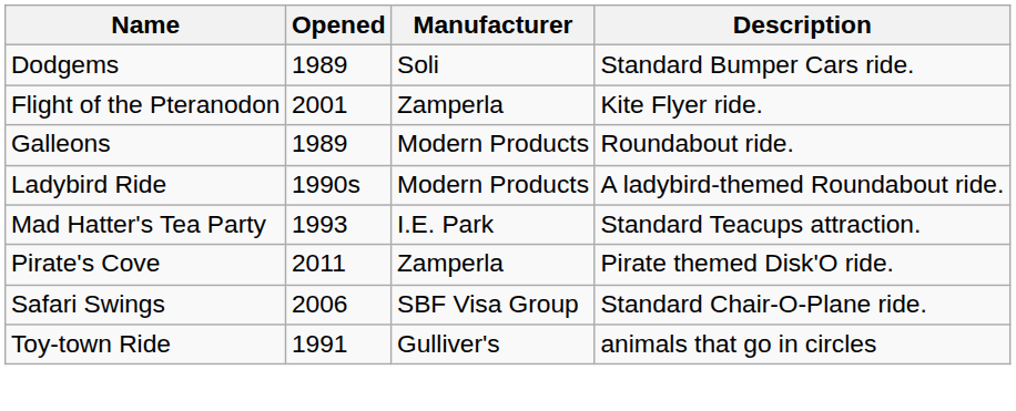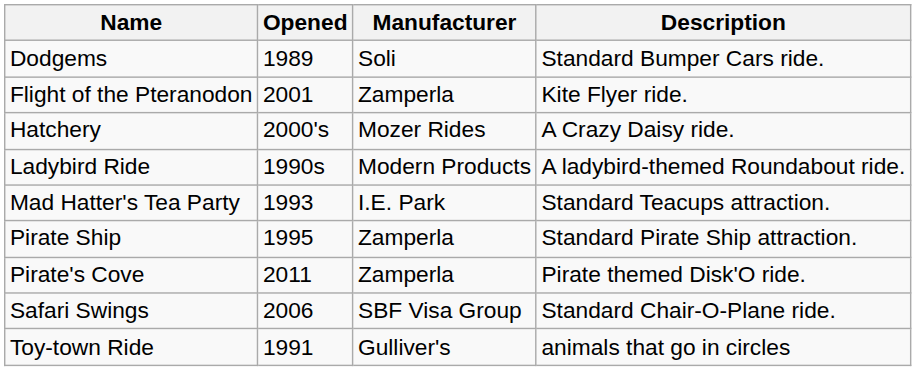- row: Galleons | 1989 | Modern Products | Roundabout ride.
+ row: Hatchery | 2000's | Mozer Rides | A Crazy Daisy ride.
+ row: Pirate Ship | 1995 | Zamperla | Standard Pirate Ship attraction.
